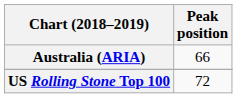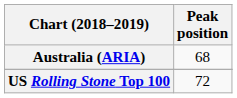Australia (ARIA) | Peak position: 66 -> 68
